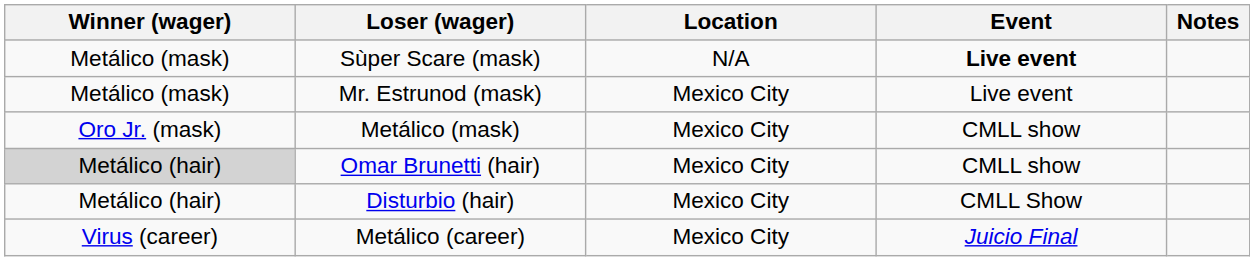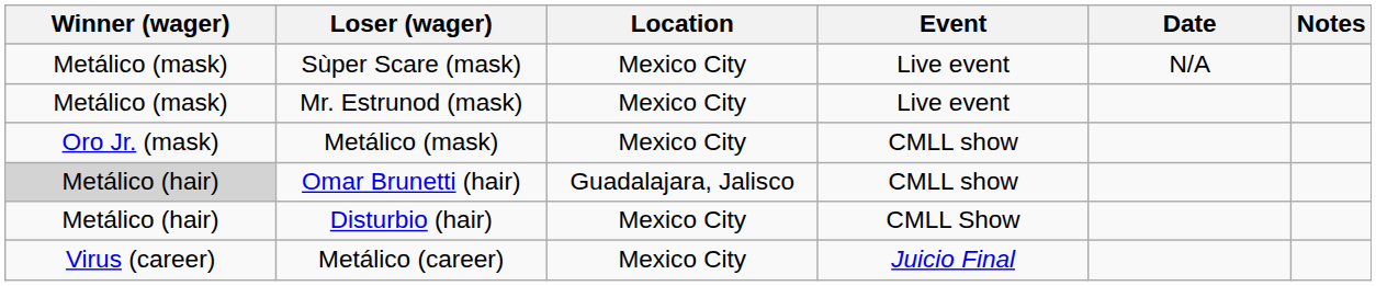+ column: Date | N/A
Sùper Scare (mask) | Location: N/A -> Mexico City
Sùper Scare (mask) | Event: bold -> normal
Omar Brunetti (hair) | Location: Mexico City -> Guadalajara, Jalisco
